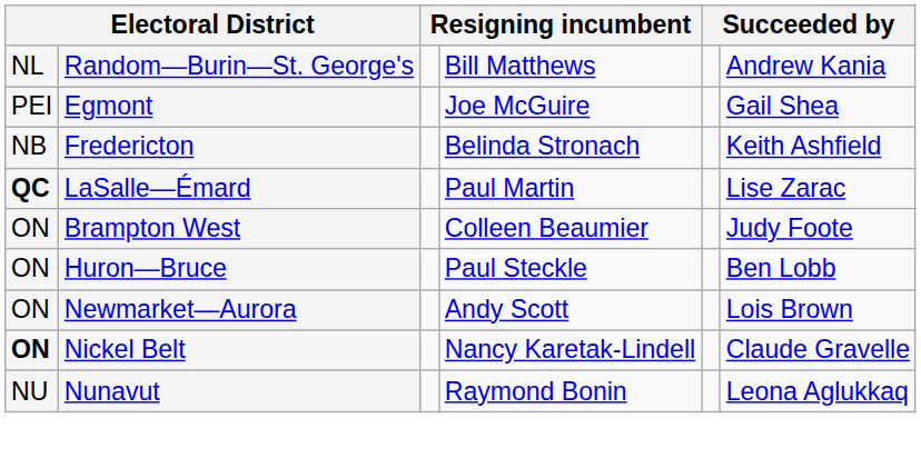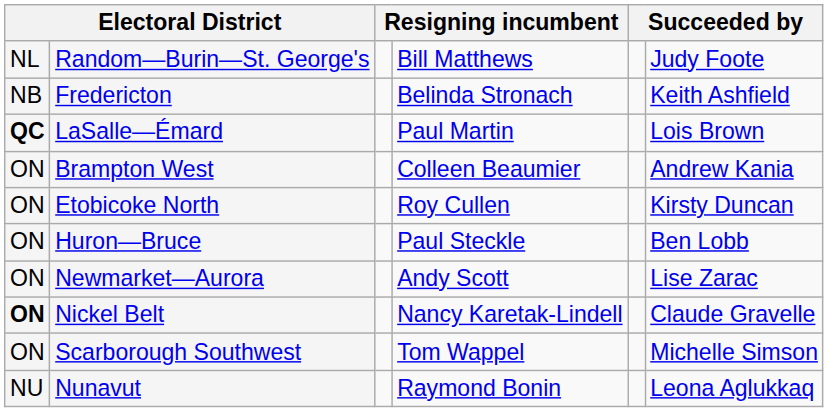Random—Burin—St. George's | column 6: Andrew Kania -> Judy Foote
- row: PEI | Egmont | Joe McGuire | Gail Shea
LaSalle—Émard | column 6: Lise Zarac -> Lois Brown
Brampton West | column 6: Judy Foote -> Andrew Kania
+ row: ON | Etobicoke North | Roy Cullen | Kirsty Duncan
Newmarket—Aurora | column 6: Lois Brown -> Lise Zarac
+ row: ON | Scarborough Southwest | Tom Wappel | Michelle Simson
